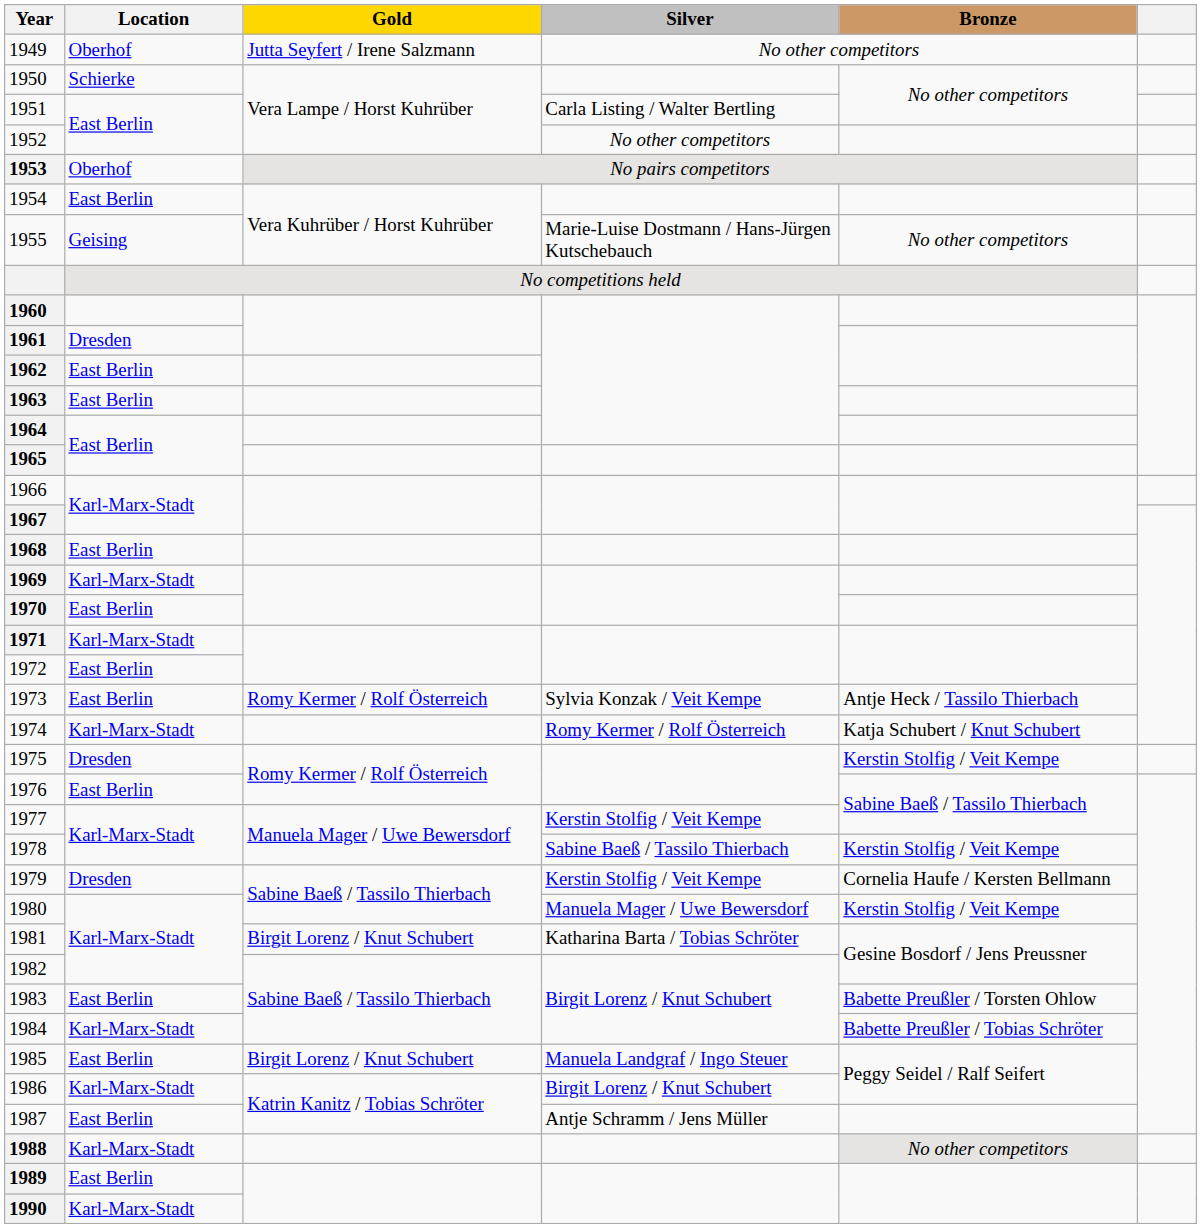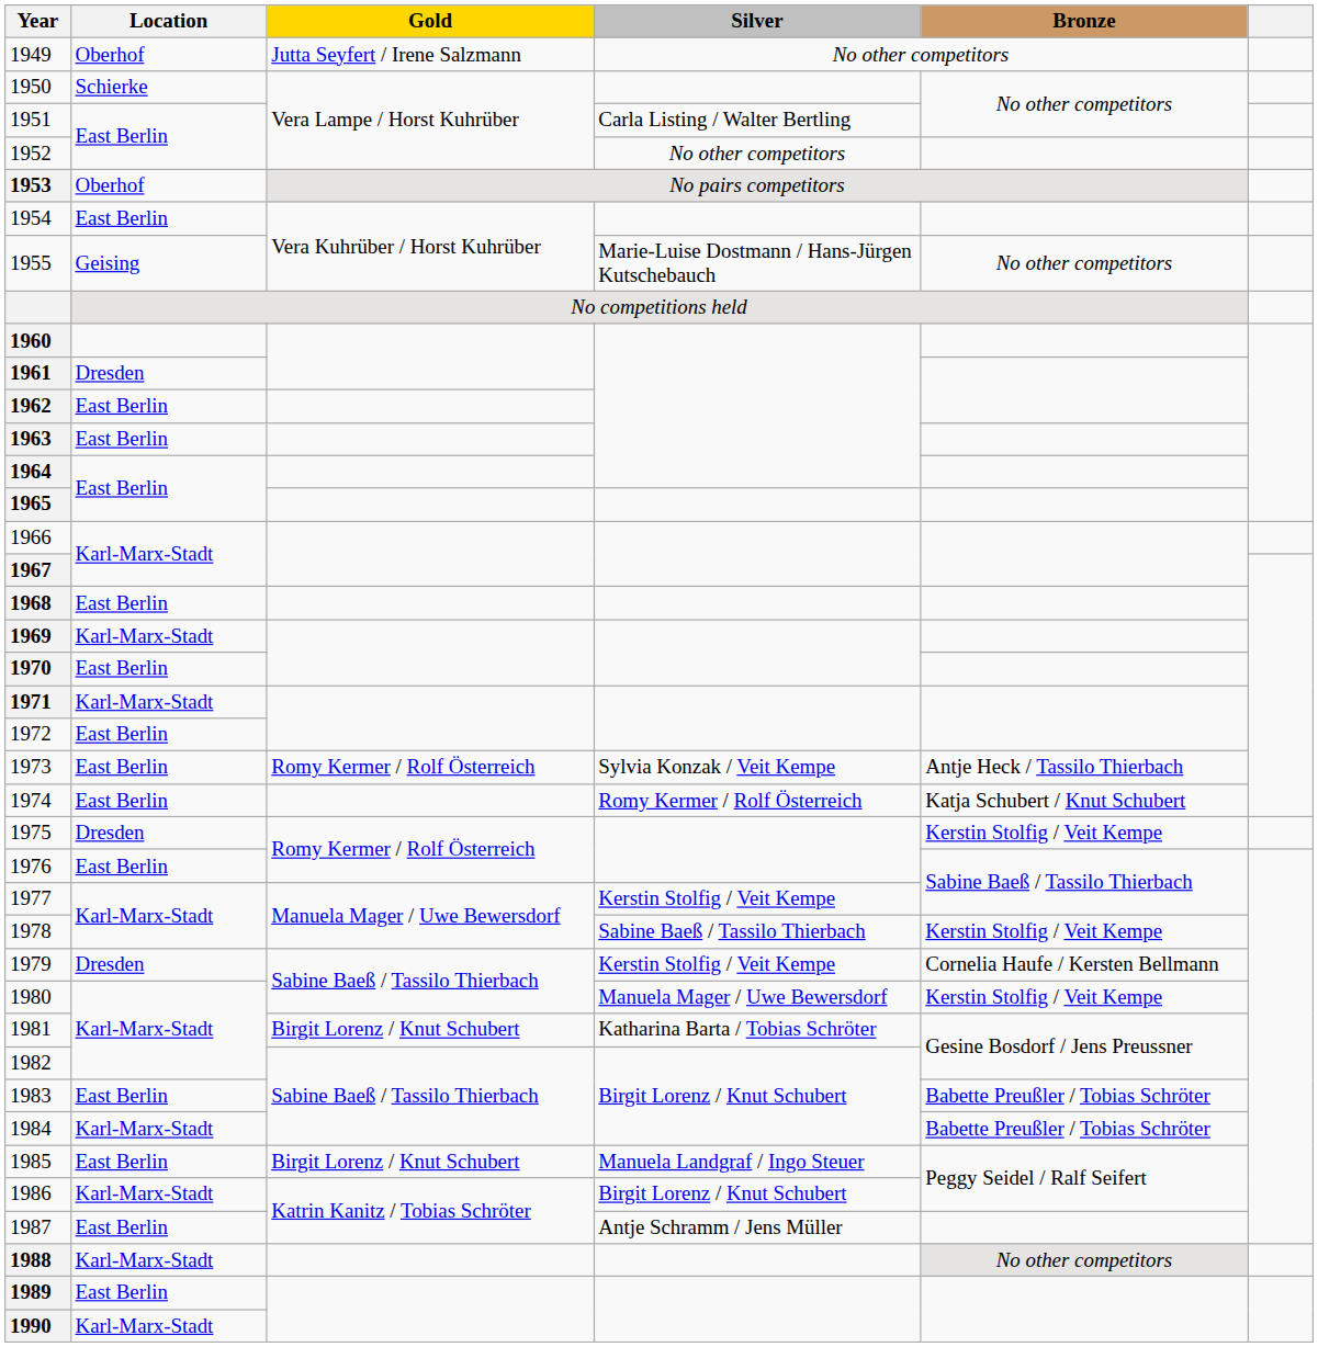1974 | Location: Karl-Marx-Stadt -> East Berlin
1983 | Bronze: Babette Preußler / Torsten Ohlow -> Babette Preußler / Tobias Schröter
